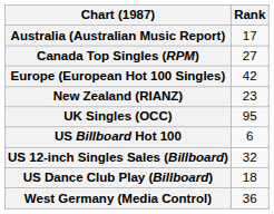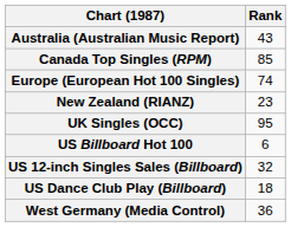Australia (Australian Music Report) | Rank: 17 -> 43
Canada Top Singles (RPM) | Rank: 27 -> 85
Europe (European Hot 100 Singles) | Rank: 42 -> 74
